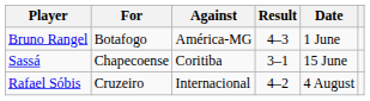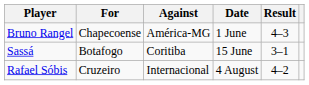columns swapped: Result <-> Date
Bruno Rangel | For: Botafogo -> Chapecoense
Sassá | For: Chapecoense -> Botafogo
